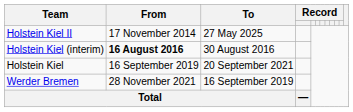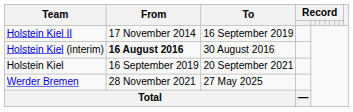Holstein Kiel II | To: 27 May 2025 -> 16 September 2019
Werder Bremen | To: 16 September 2019 -> 27 May 2025
